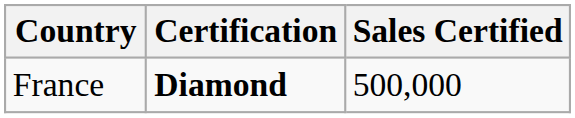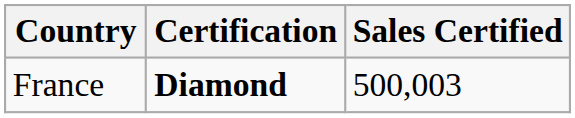France | Sales Certified: 500,000 -> 500,003
